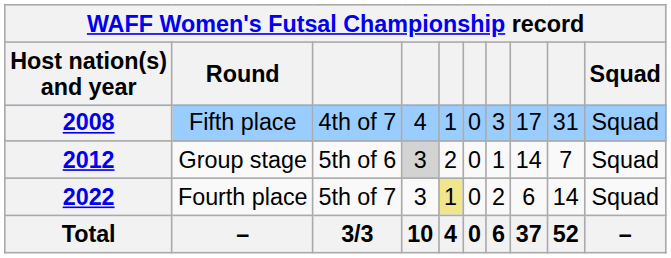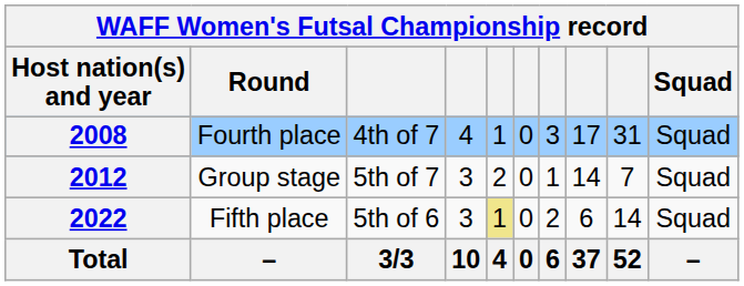2008 | Round: Fifth place -> Fourth place
2012 | column 3: 5th of 6 -> 5th of 7
2012 | column 4: lightgrey background -> no background
2022 | Round: Fourth place -> Fifth place
2022 | column 3: 5th of 7 -> 5th of 6
